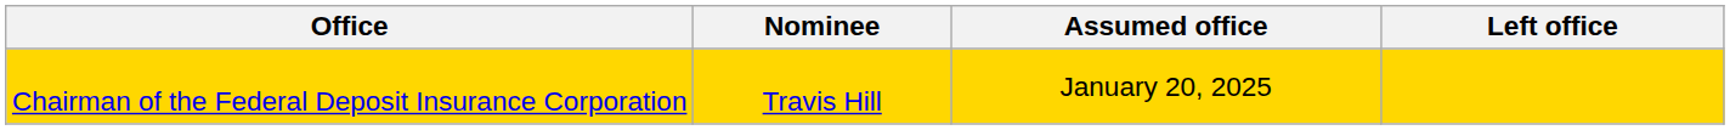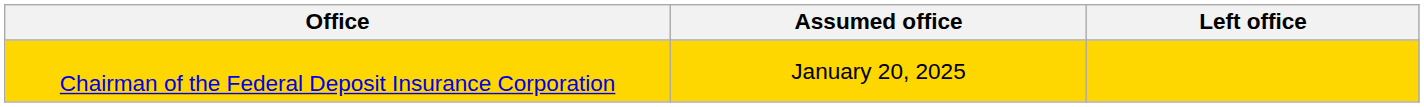- column: Nominee | Travis Hill
